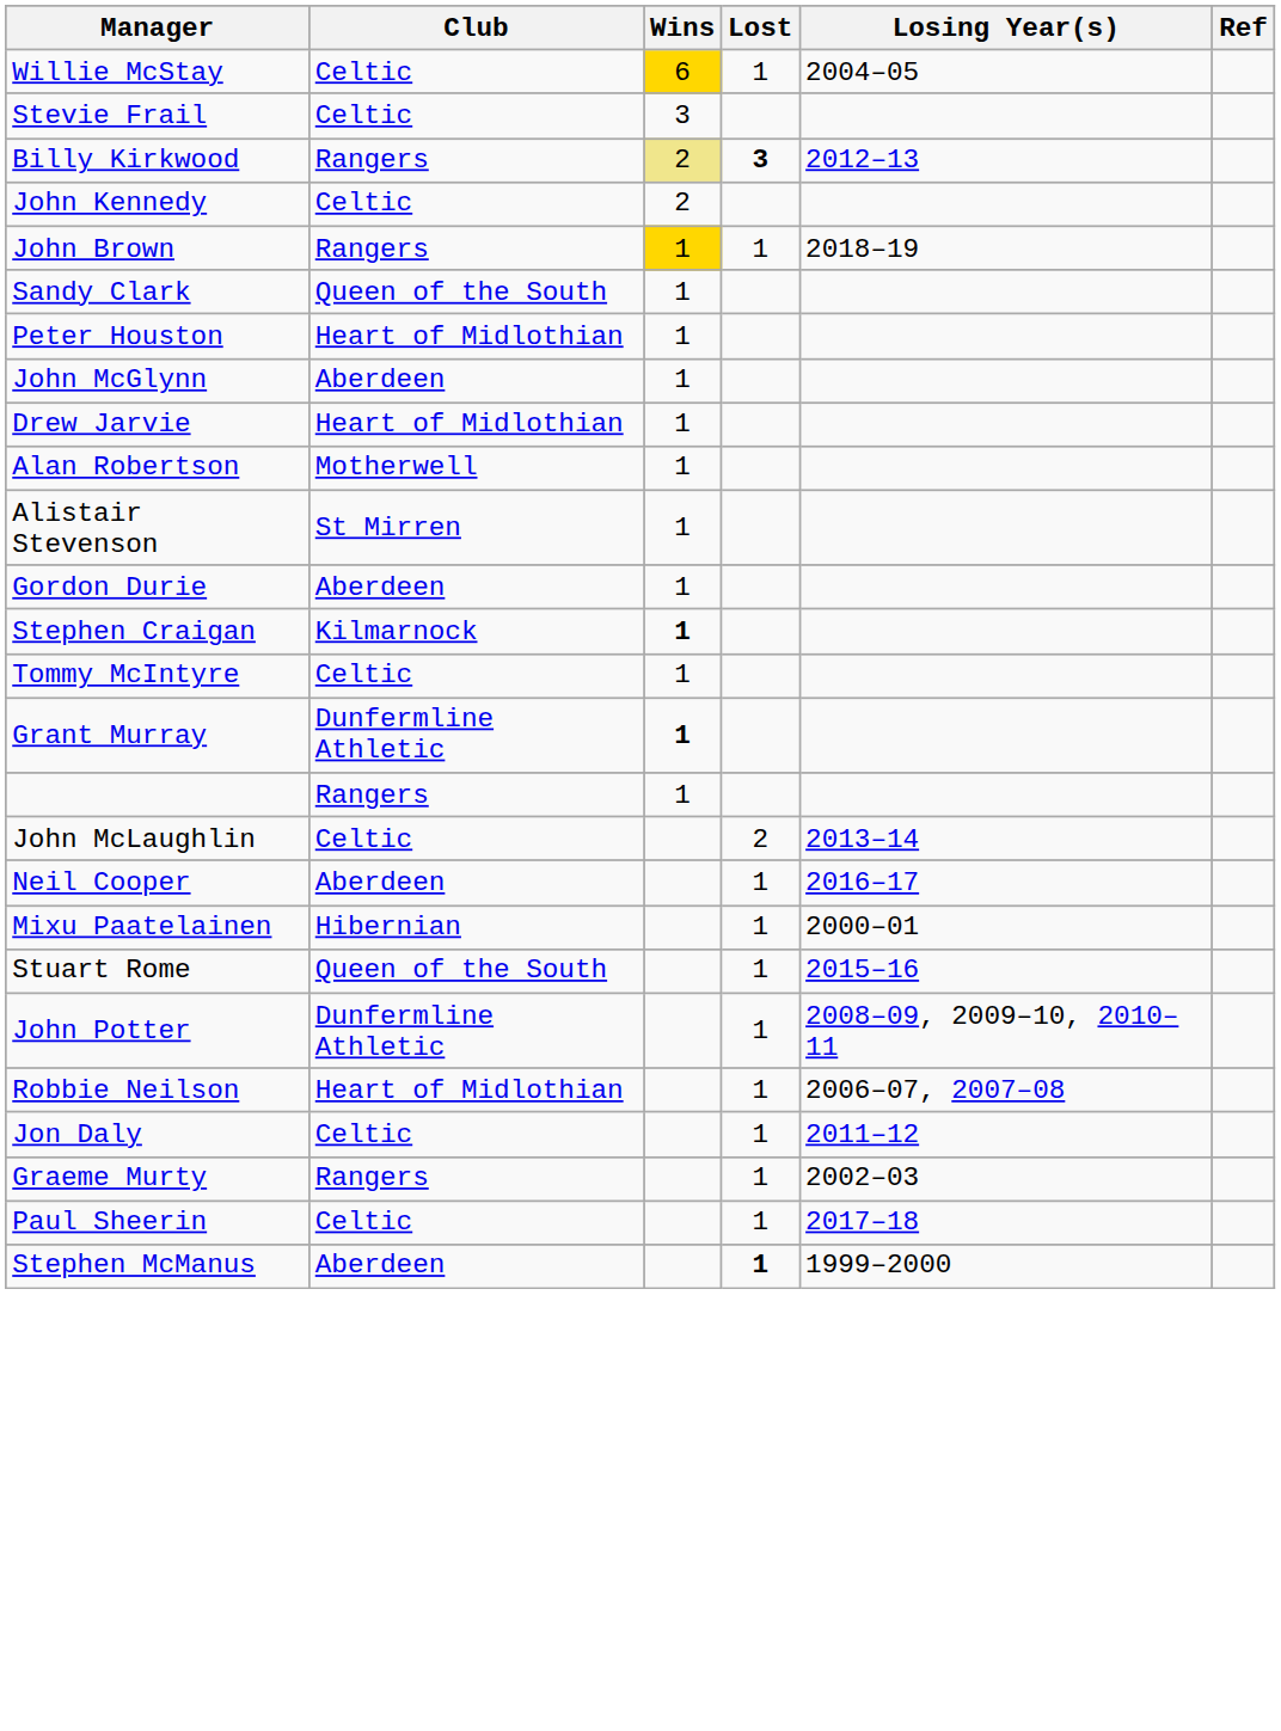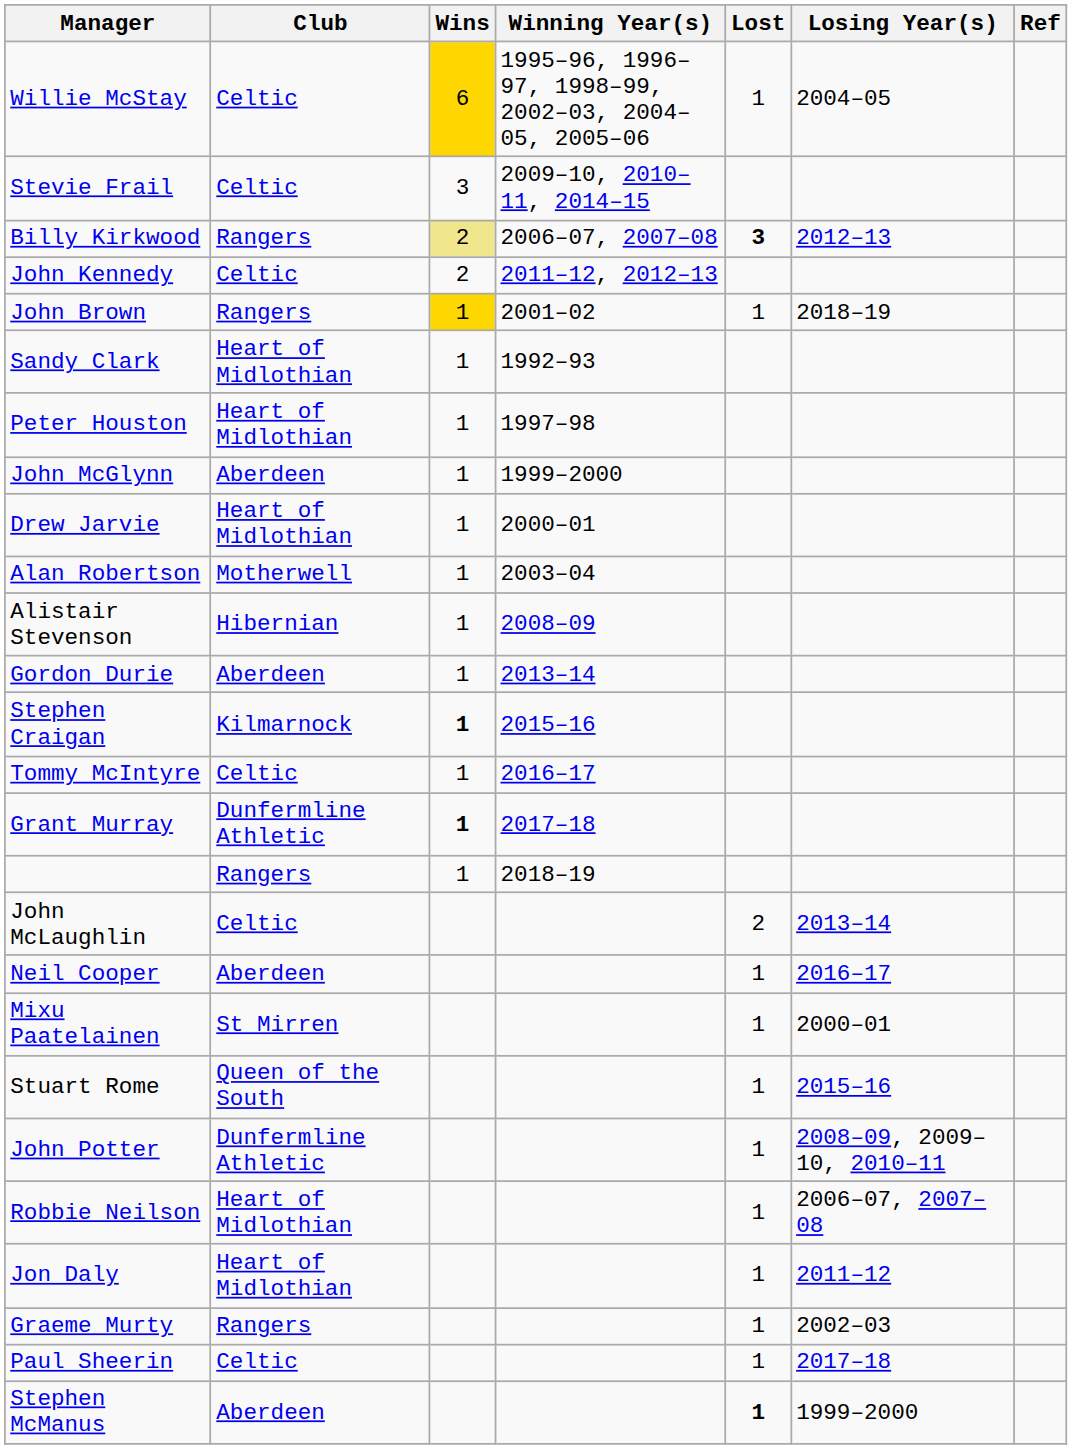+ column: Winning Year(s) | 1995–96, 1996–97, 1998–99, 2002–03, 2004–05, 2005–06 | 2009–10, 2010–11, 2014–15 | 2006–07, 2007–08 | 2011–12, 2012–13 | 2001–02 | 1992–93 | 1997–98 | 1999–2000 | 2000–01 | 2003–04 | 2008–09 | 2013–14 | 2015–16 | 2016–17 | 2017–18 | 2018–19
Sandy Clark | Club: Queen of the South -> Heart of Midlothian
Alistair Stevenson | Club: St Mirren -> Hibernian
Mixu Paatelainen | Club: Hibernian -> St Mirren
Jon Daly | Club: Celtic -> Heart of Midlothian
